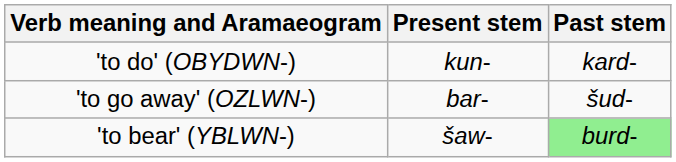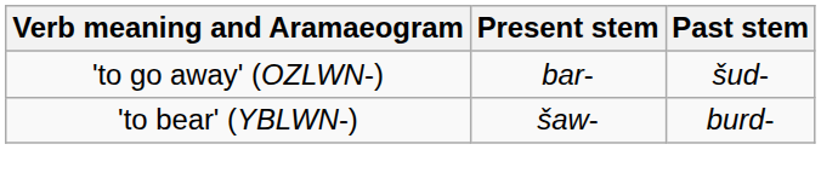- row: 'to do' (OBYDWN-) | kun- | kard-
'to bear' (YBLWN-) | Past stem: lightgreen background -> no background
